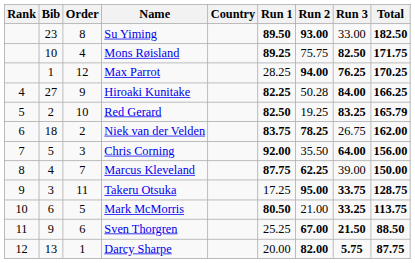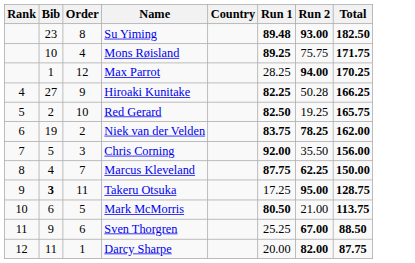- column: Run 3 | 33.00 | 82.50 | 76.25 | 84.00 | 83.25 | 26.75 | 64.00 | 39.00 | 33.75 | 33.25 | 21.50 | 5.75
Su Yiming | Run 1: 89.50 -> 89.48
Red Gerard | Total: 165.79 -> 165.75
Niek van der Velden | Bib: 18 -> 19
Takeru Otsuka | Bib: normal -> bold
Darcy Sharpe | Bib: 13 -> 11
